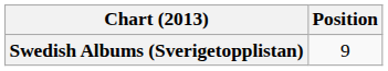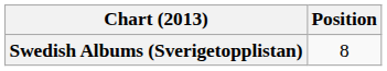Swedish Albums (Sverigetopplistan) | Position: 9 -> 8
